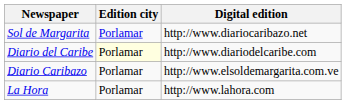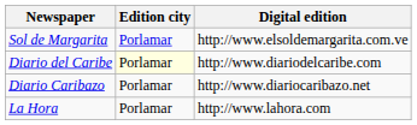Sol de Margarita | Digital edition: http://www.diariocaribazo.net -> http://www.elsoldemargarita.com.ve
Diario Caribazo | Digital edition: http://www.elsoldemargarita.com.ve -> http://www.diariocaribazo.net
